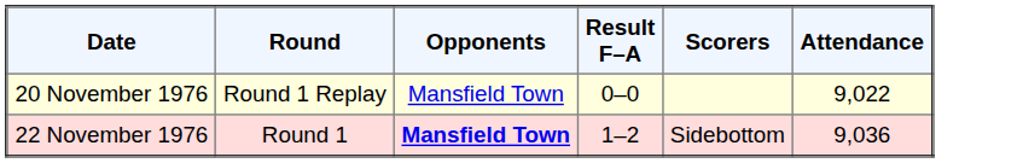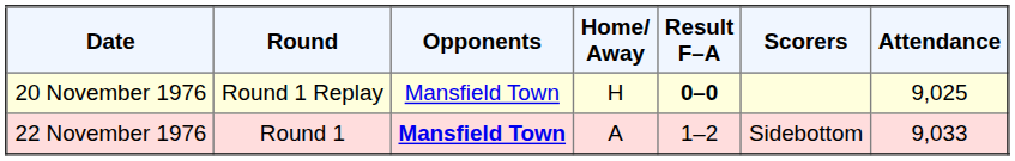+ column: Home/ Away | H | A
20 November 1976 | Result F–A: normal -> bold
20 November 1976 | Attendance: 9,022 -> 9,025
22 November 1976 | Attendance: 9,036 -> 9,033
